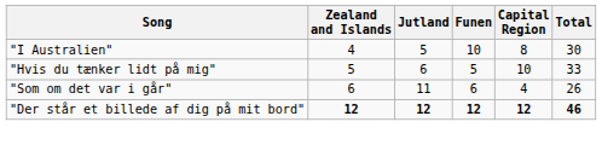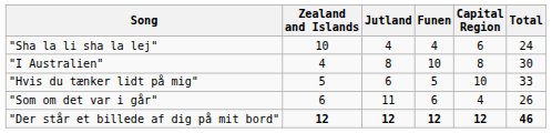+ row: "Sha la li sha la lej" | 10 | 4 | 4 | 6 | 24
"I Australien" | Jutland: 5 -> 8
